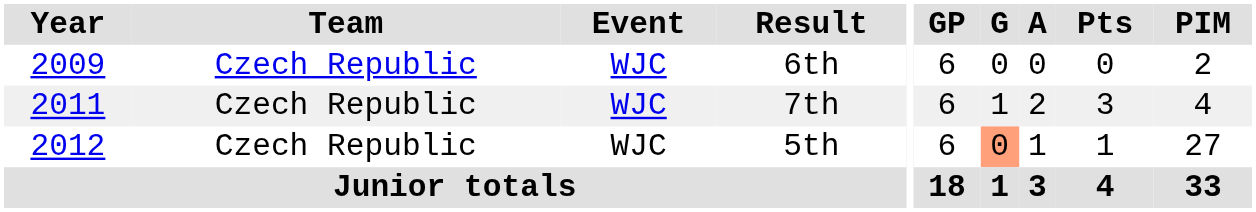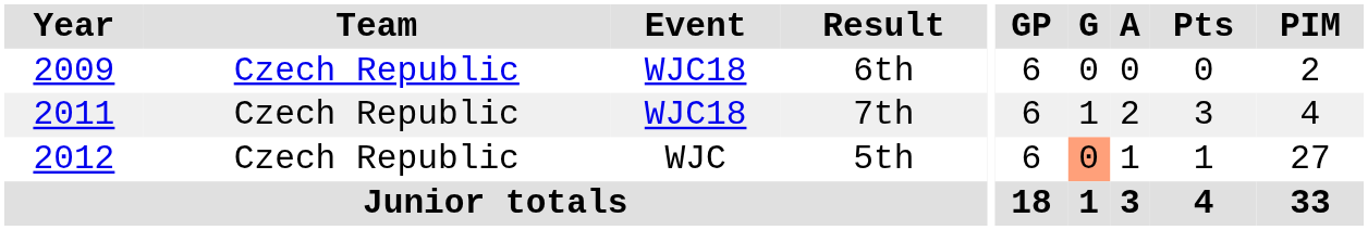6th | Event: WJC -> WJC18
7th | Event: WJC -> WJC18
